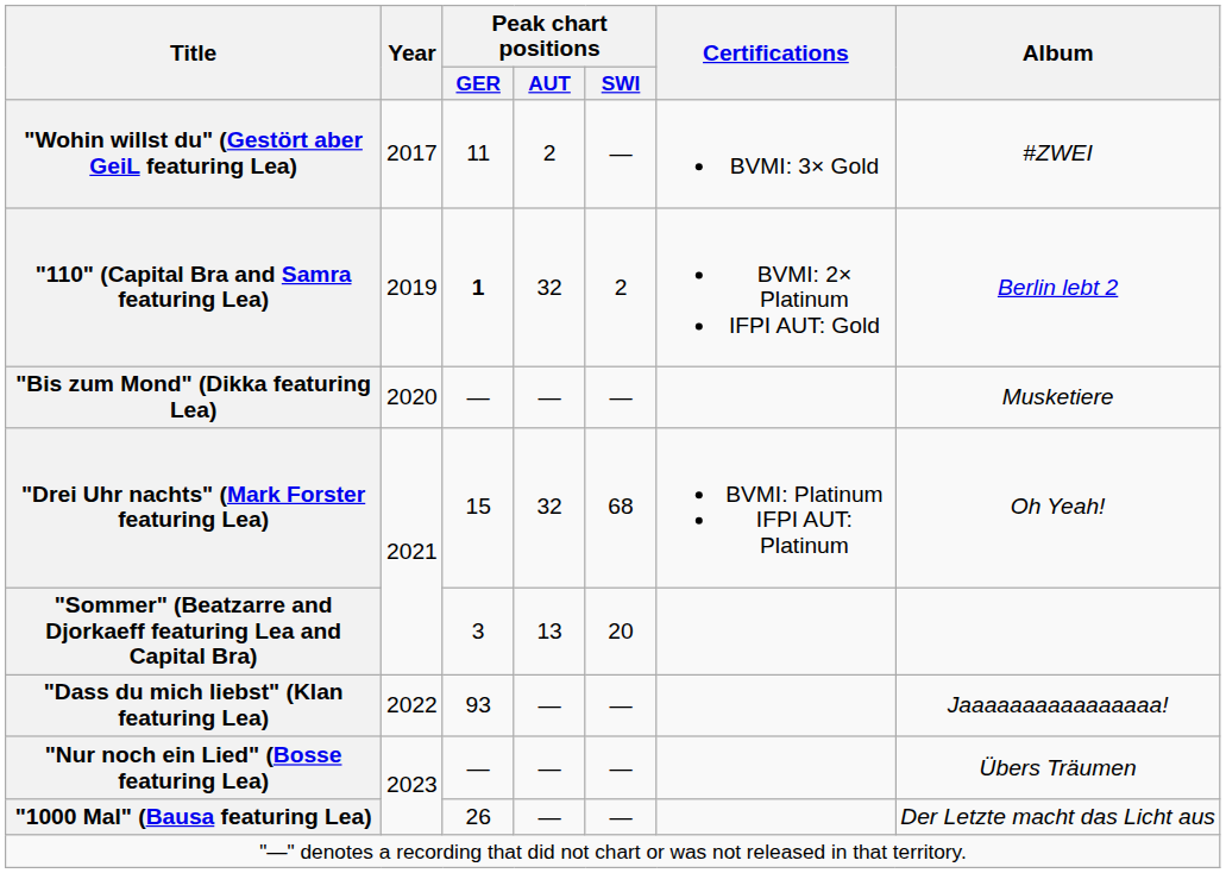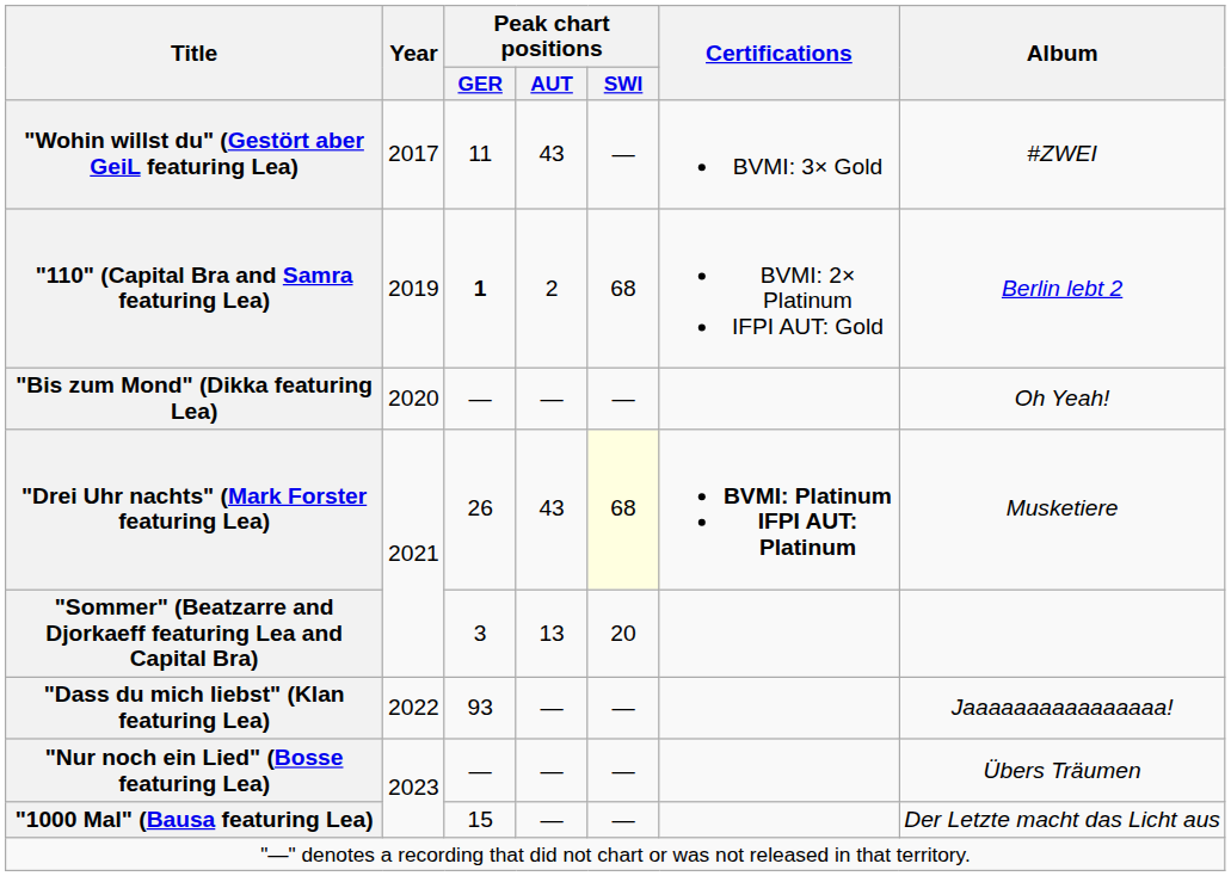"Wohin willst du" (Gestört aber GeiL featuring Lea) | Peak chart positions / AUT: 2 -> 43
"110" (Capital Bra and Samra featuring Lea) | Peak chart positions / AUT: 32 -> 2
"110" (Capital Bra and Samra featuring Lea) | Peak chart positions / SWI: 2 -> 68
"Bis zum Mond" (Dikka featuring Lea) | Album: Musketiere -> Oh Yeah!
"Drei Uhr nachts" (Mark Forster featuring Lea) | Peak chart positions / GER: 15 -> 26
"Drei Uhr nachts" (Mark Forster featuring Lea) | Peak chart positions / AUT: 32 -> 43
"Drei Uhr nachts" (Mark Forster featuring Lea) | Peak chart positions / SWI: no background -> lightyellow background
"Drei Uhr nachts" (Mark Forster featuring Lea) | Certifications: normal -> bold
"Drei Uhr nachts" (Mark Forster featuring Lea) | Album: Oh Yeah! -> Musketiere
"1000 Mal" (Bausa featuring Lea) | Peak chart positions / GER: 26 -> 15
